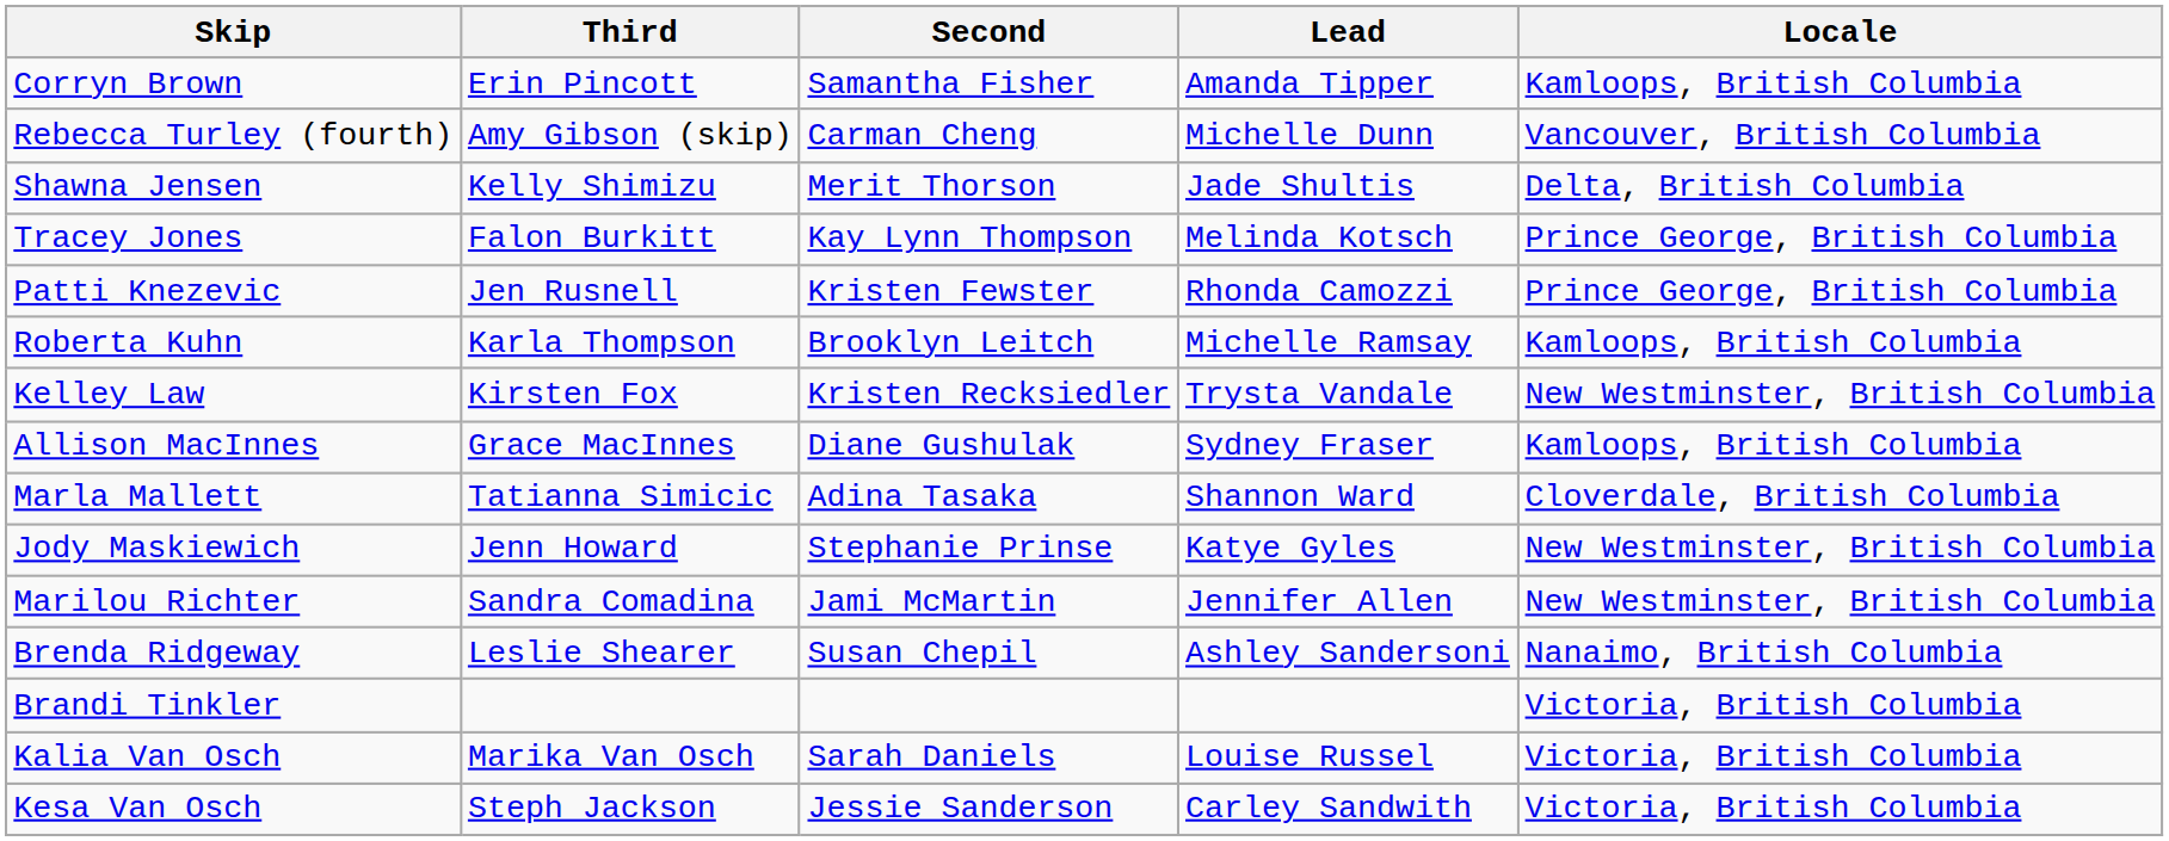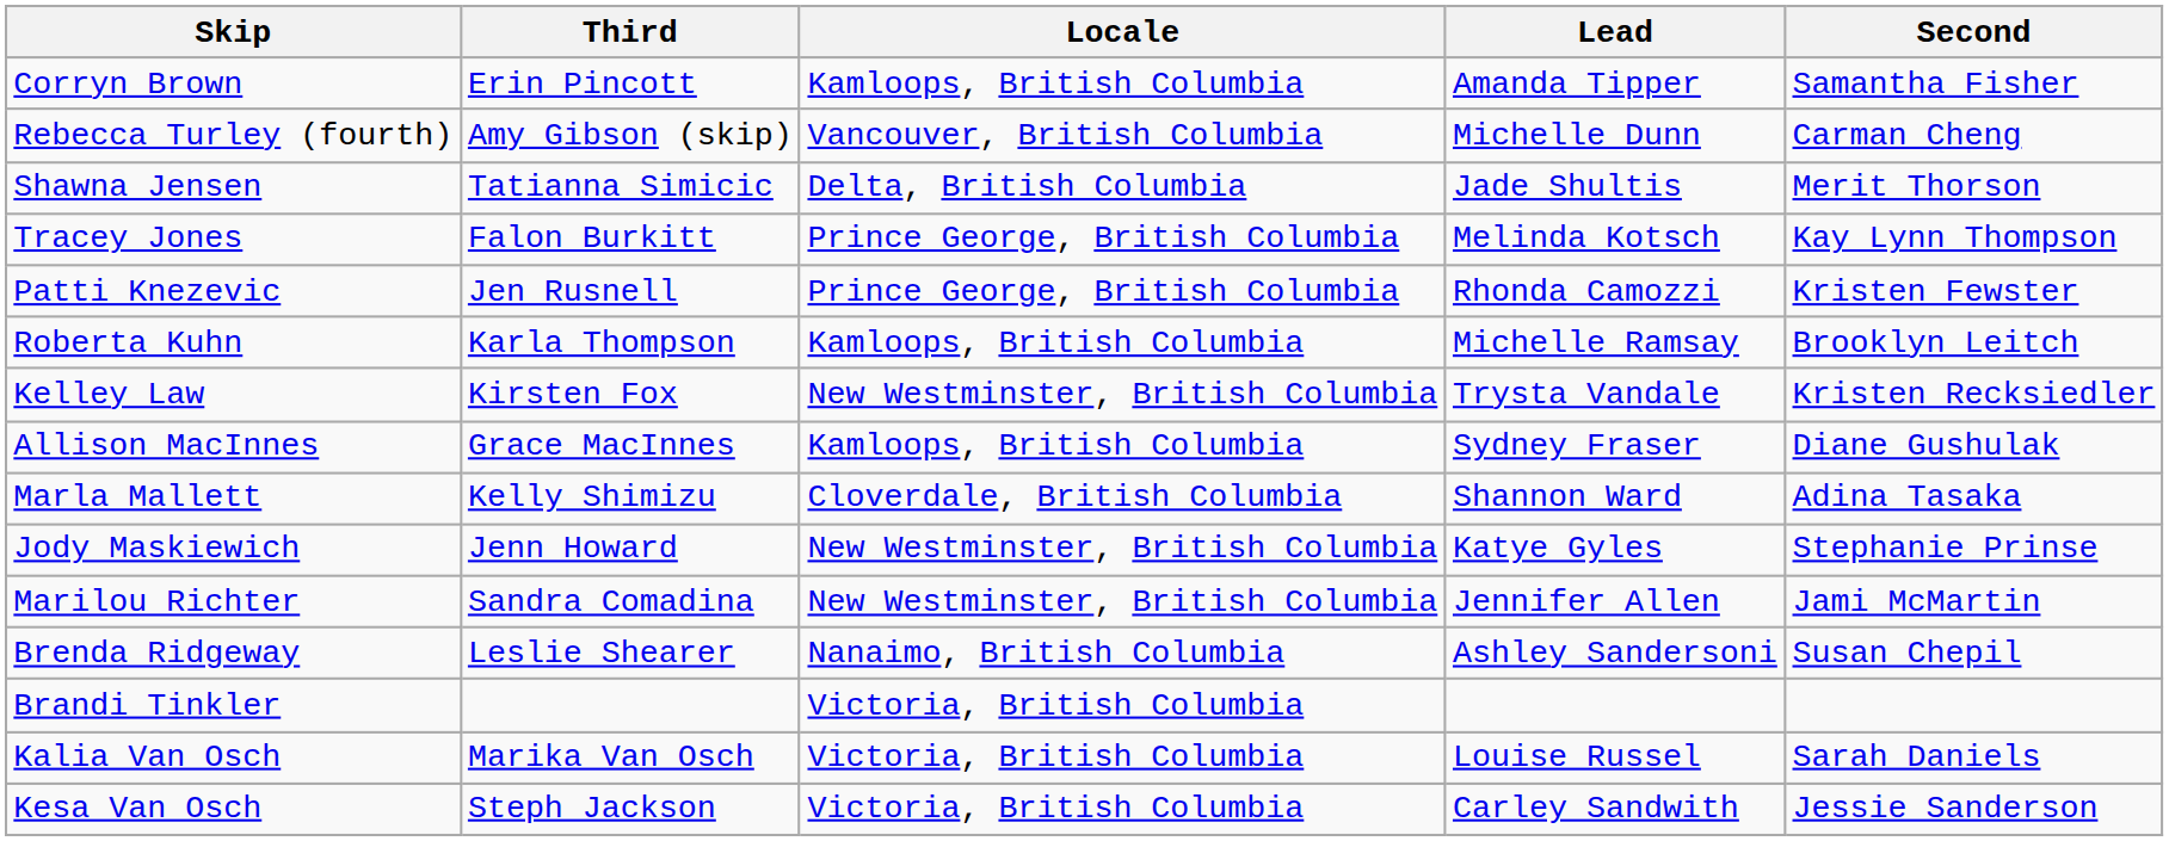columns swapped: Second <-> Locale
Shawna Jensen | Third: Kelly Shimizu -> Tatianna Simicic
Marla Mallett | Third: Tatianna Simicic -> Kelly Shimizu
